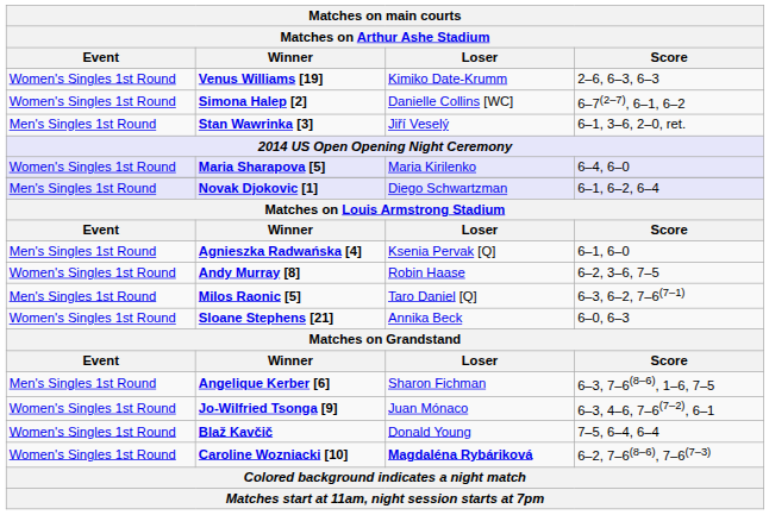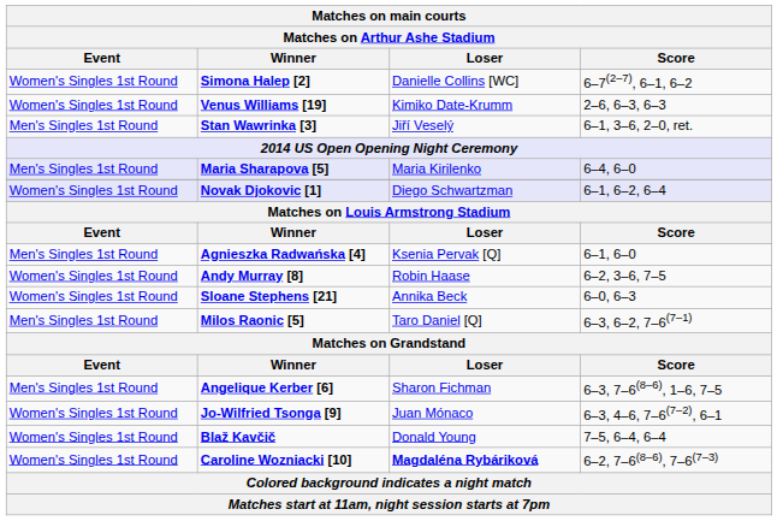rows swapped: Simona Halep [2] <-> Venus Williams [19]
Maria Sharapova [5] | Event: Women's Singles 1st Round -> Men's Singles 1st Round
Novak Djokovic [1] | Event: Men's Singles 1st Round -> Women's Singles 1st Round
rows swapped: Sloane Stephens [21] <-> Milos Raonic [5]
